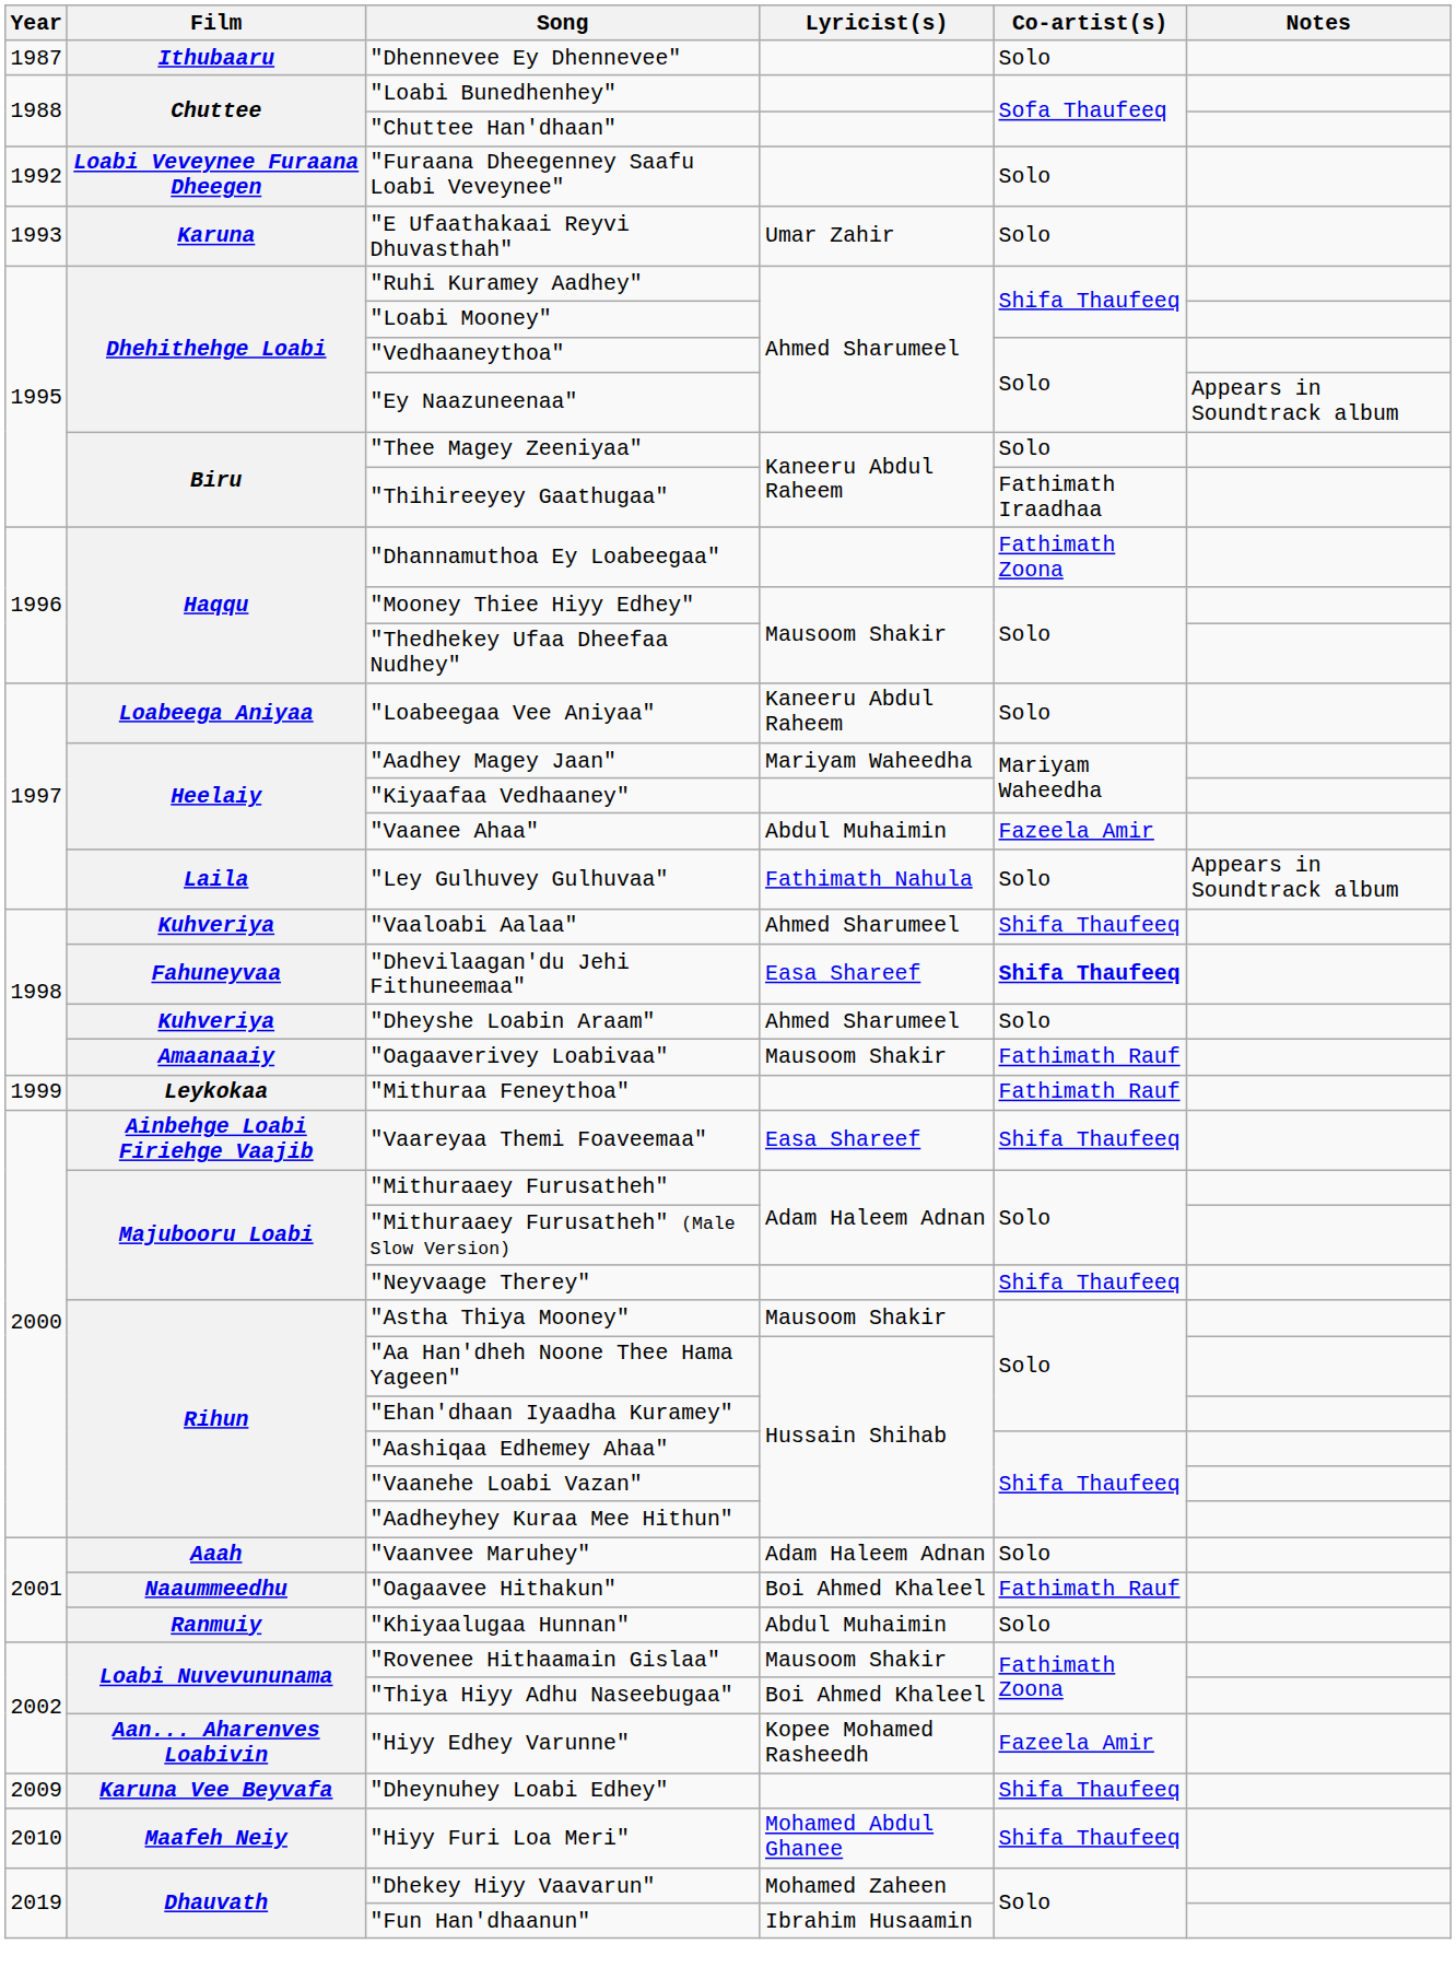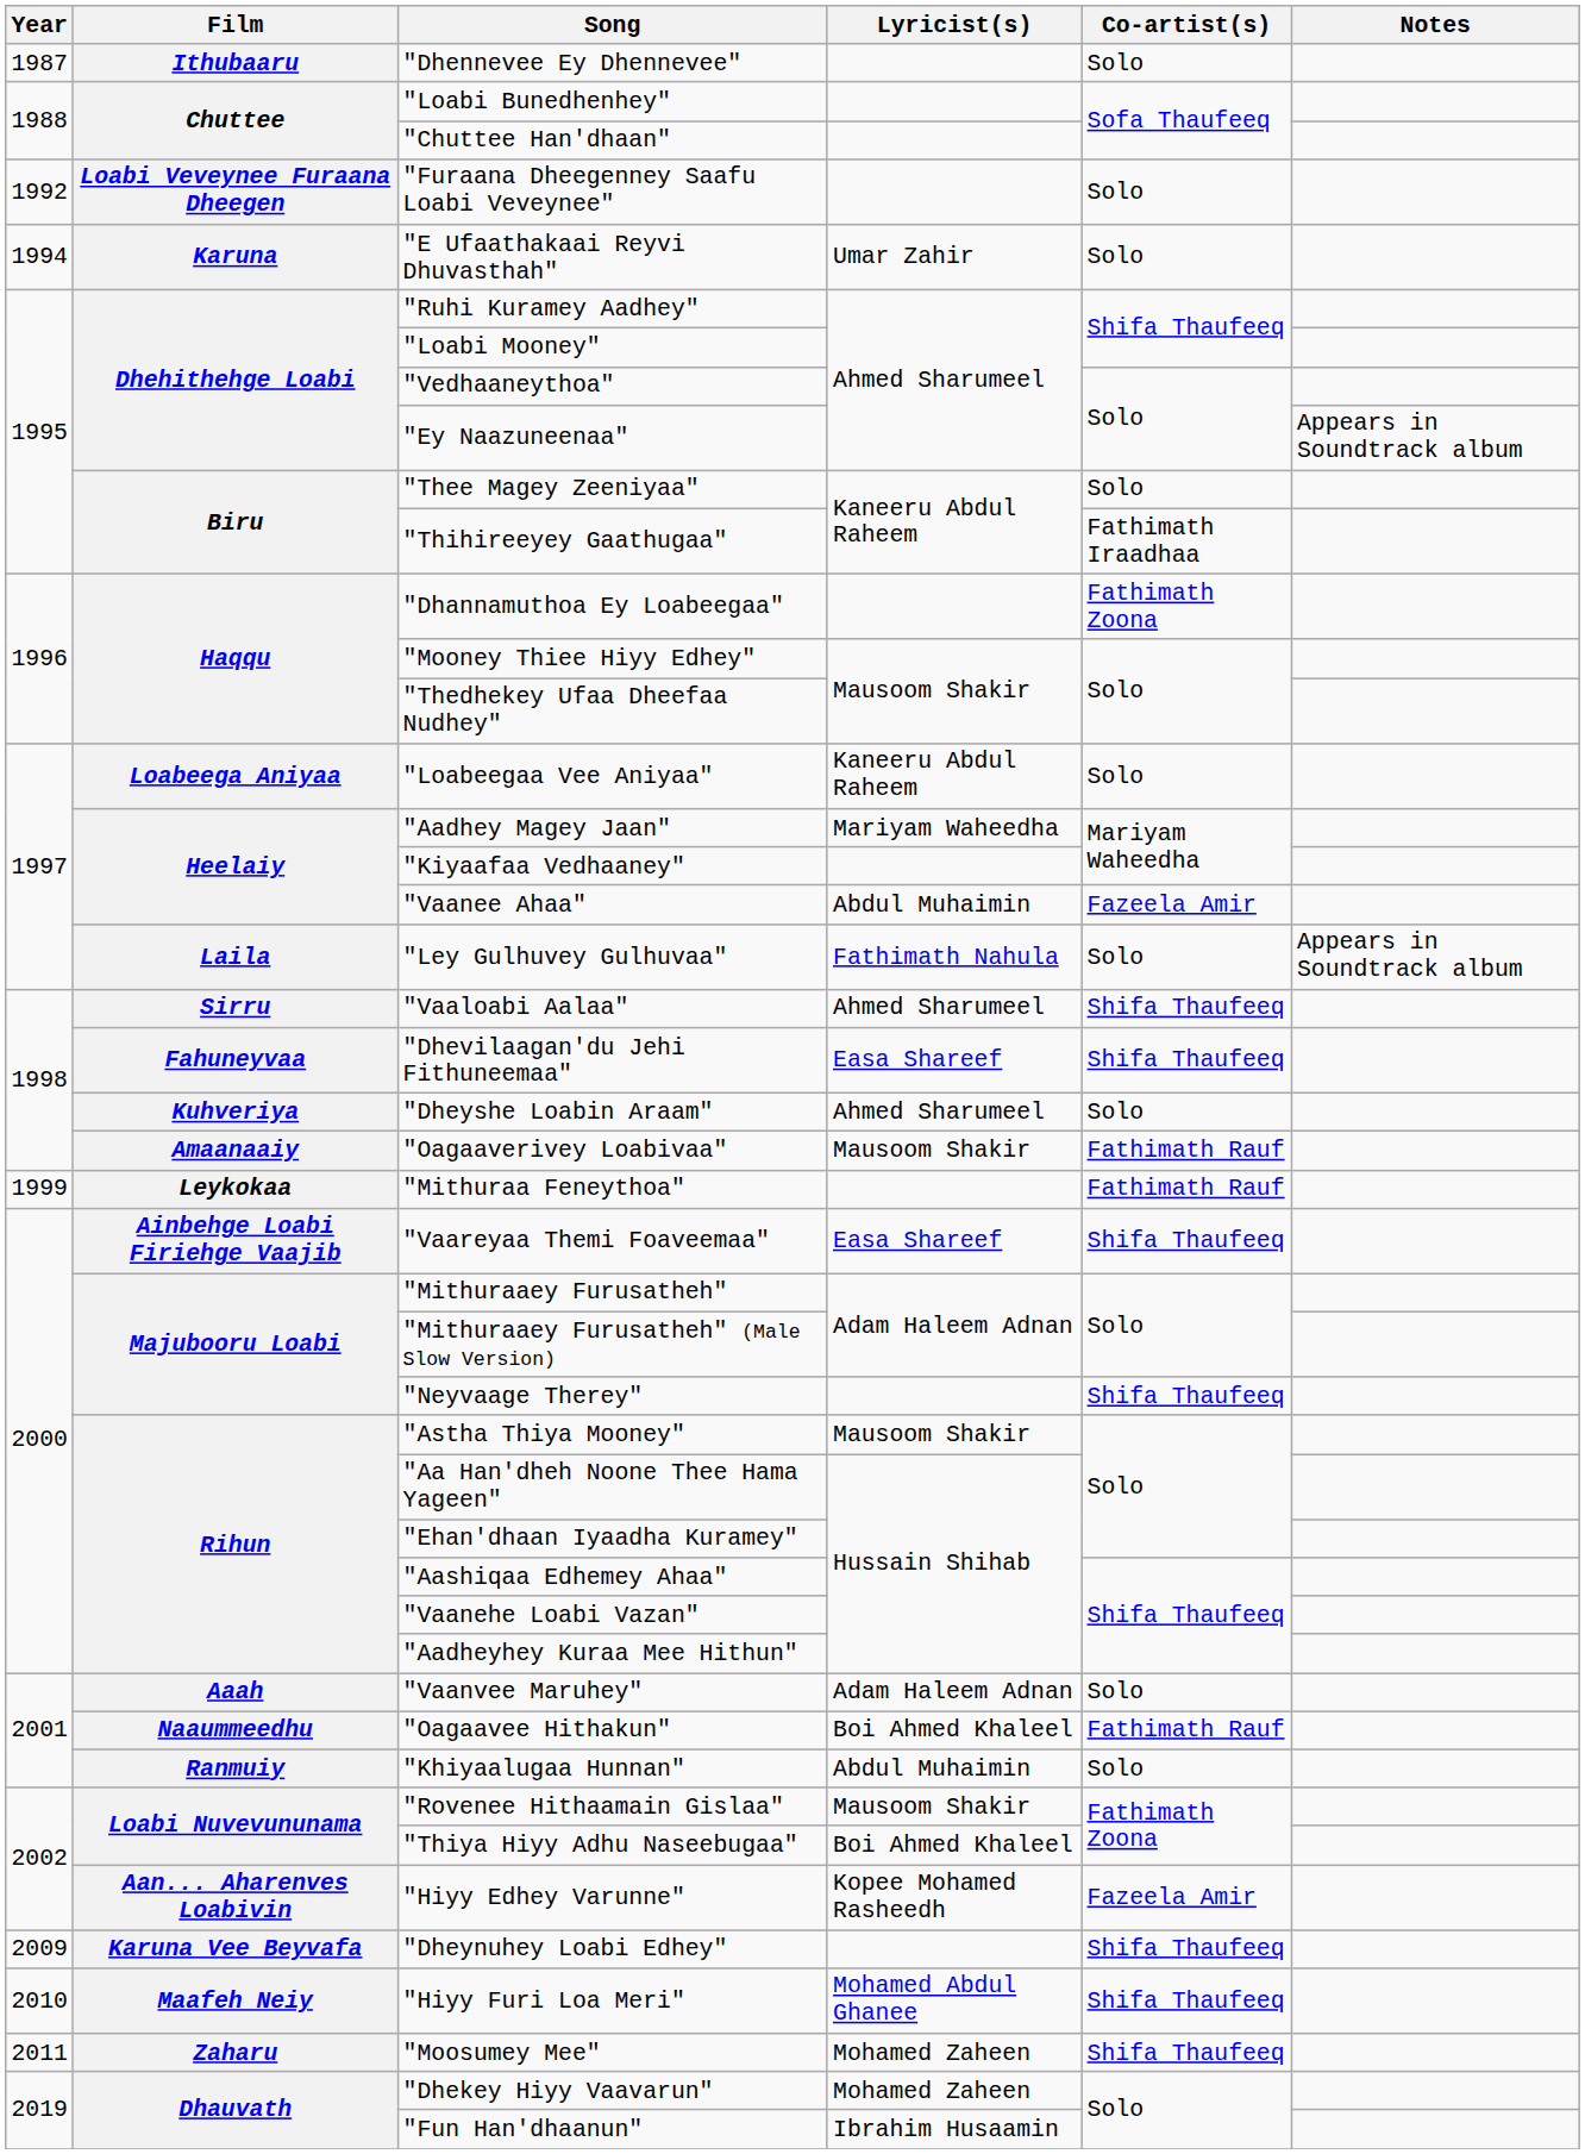"E Ufaathakaai Reyvi Dhuvasthah" | Year: 1993 -> 1994
"Vaaloabi Aalaa" | Film: Kuhveriya -> Sirru
"Dhevilaagan'du Jehi Fithuneemaa" | Co-artist(s): bold -> normal
+ row: 2011 | Zaharu | "Moosumey Mee" | Mohamed Zaheen | Shifa Thaufeeq
